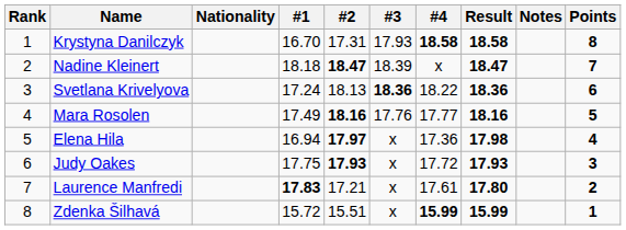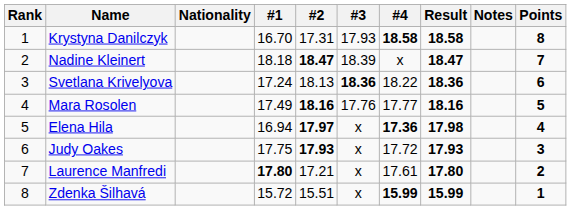Elena Hila | #4: normal -> bold
Laurence Manfredi | #1: 17.83 -> 17.80
